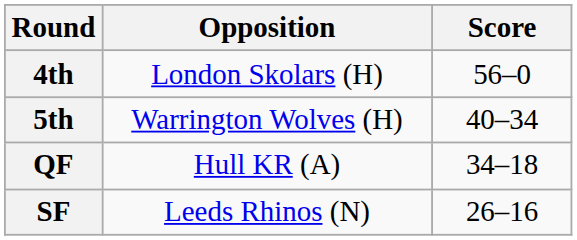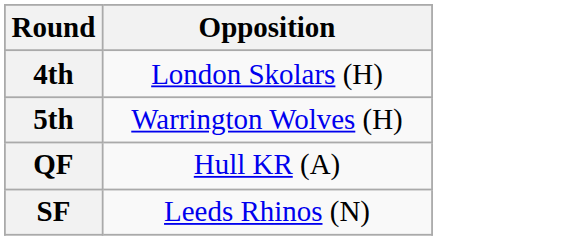- column: Score | 56–0 | 40–34 | 34–18 | 26–16
